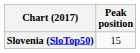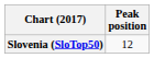Slovenia (SloTop50) | Peak position: 15 -> 12
